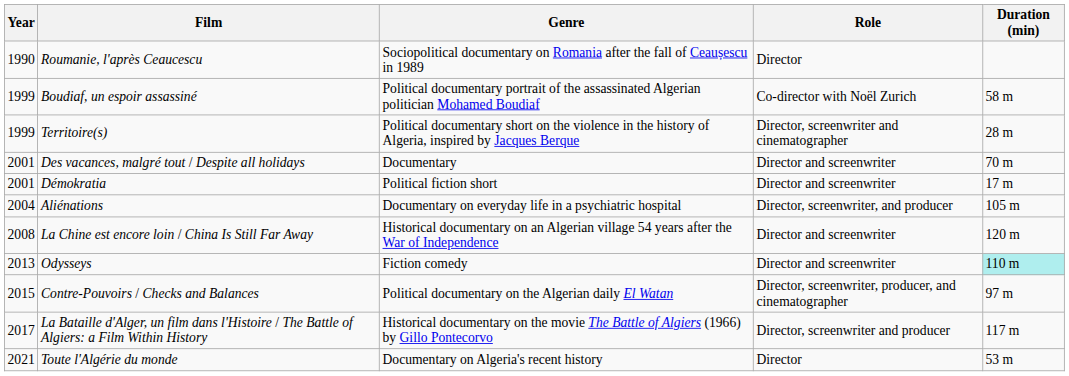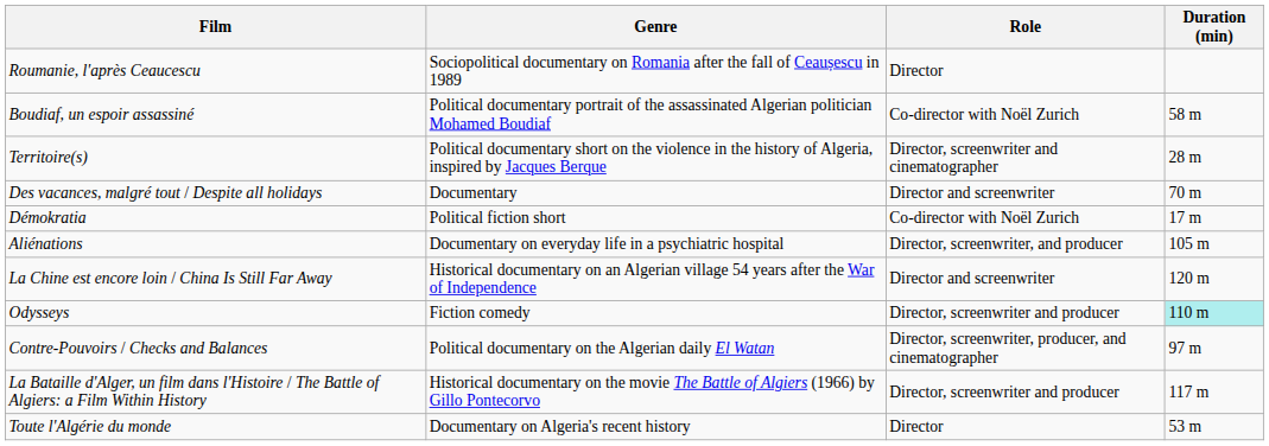- column: Year | 1990 | 1999 | 1999 | 2001 | 2001 | 2004 | 2008 | 2013 | 2015 | 2017 | 2021
Démokratia | Role: Director and screenwriter -> Co-director with Noël Zurich
Odysseys | Role: Director and screenwriter -> Director, screenwriter and producer
